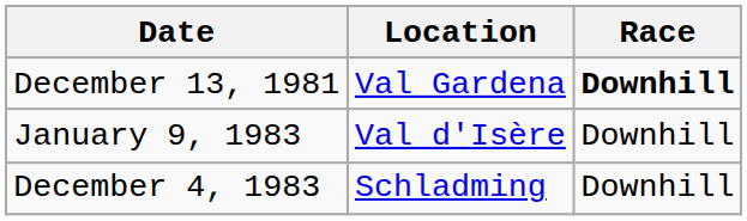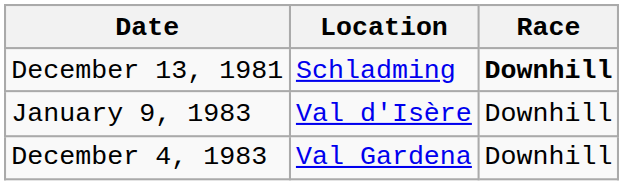December 13, 1981 | Location: Val Gardena -> Schladming
December 4, 1983 | Location: Schladming -> Val Gardena
